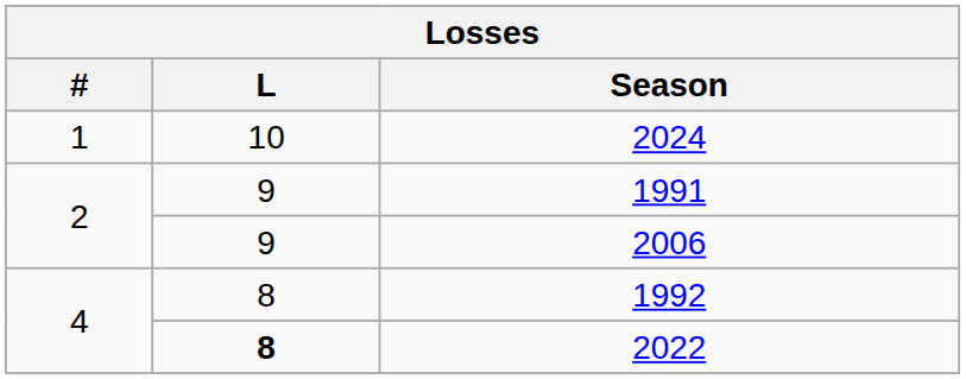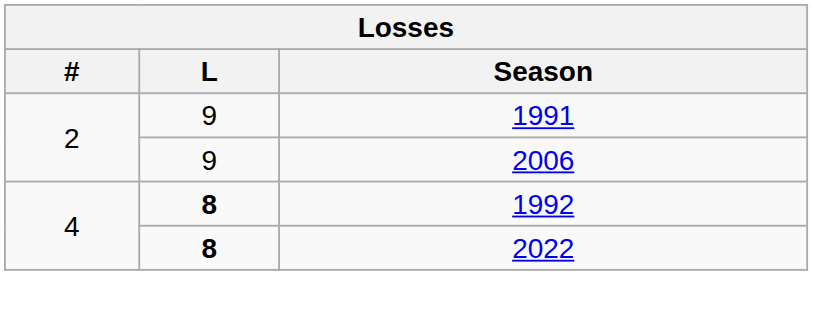- row: 1 | 10 | 2024
1992 | L: normal -> bold
